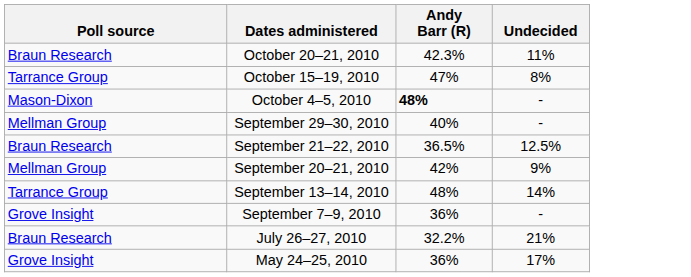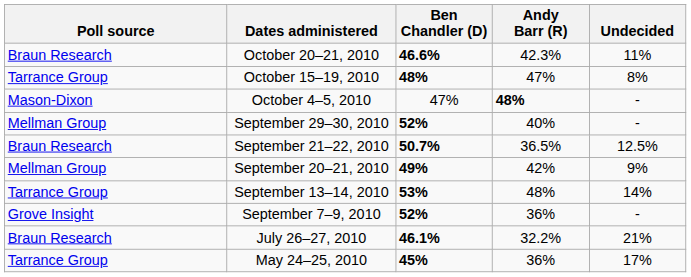+ column: Ben Chandler (D) | 46.6% | 48% | 47% | 52% | 50.7% | 49% | 53% | 52% | 46.1% | 45%
May 24–25, 2010 | Poll source: Grove Insight -> Tarrance Group
